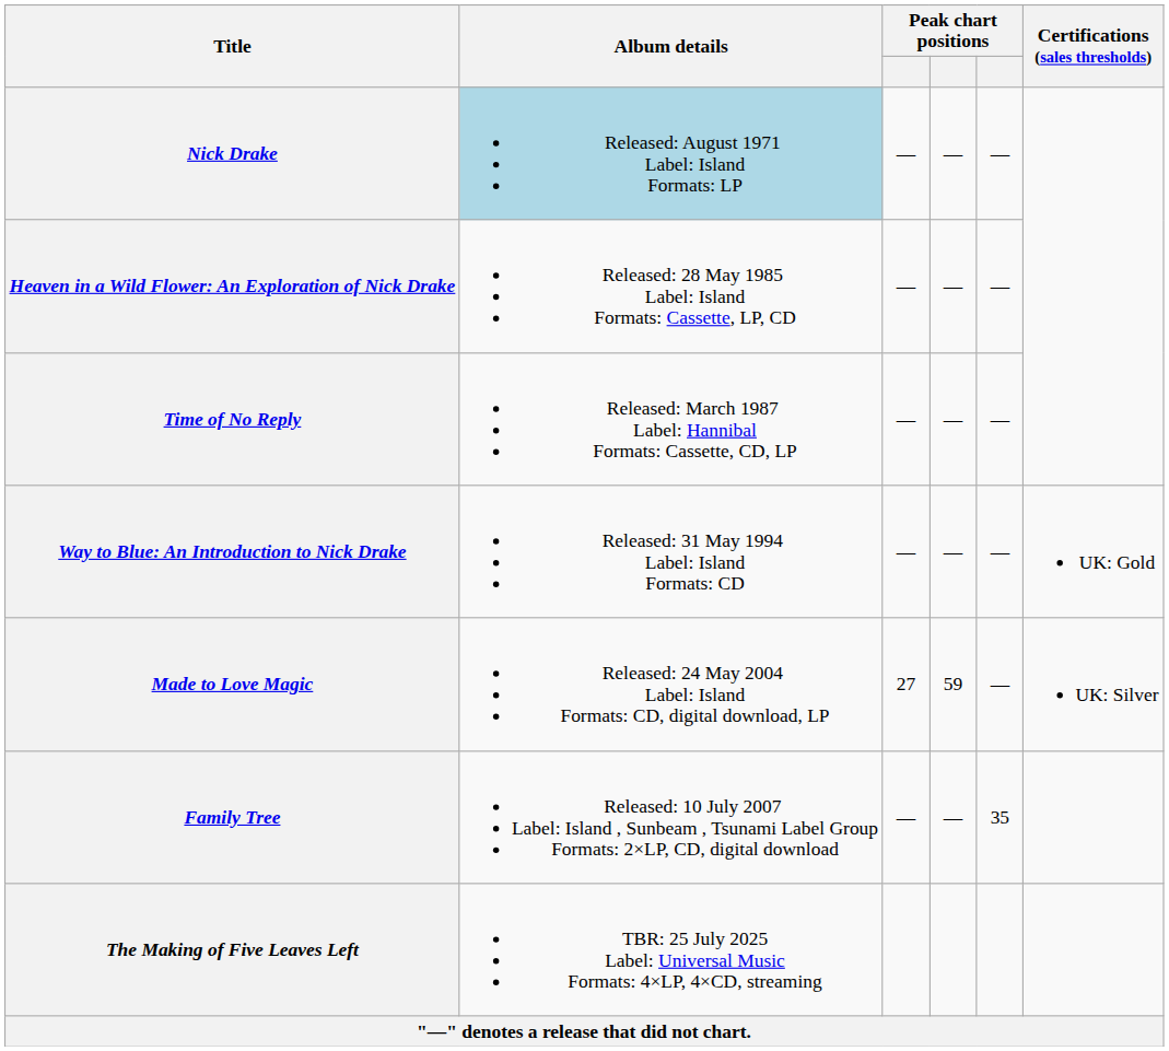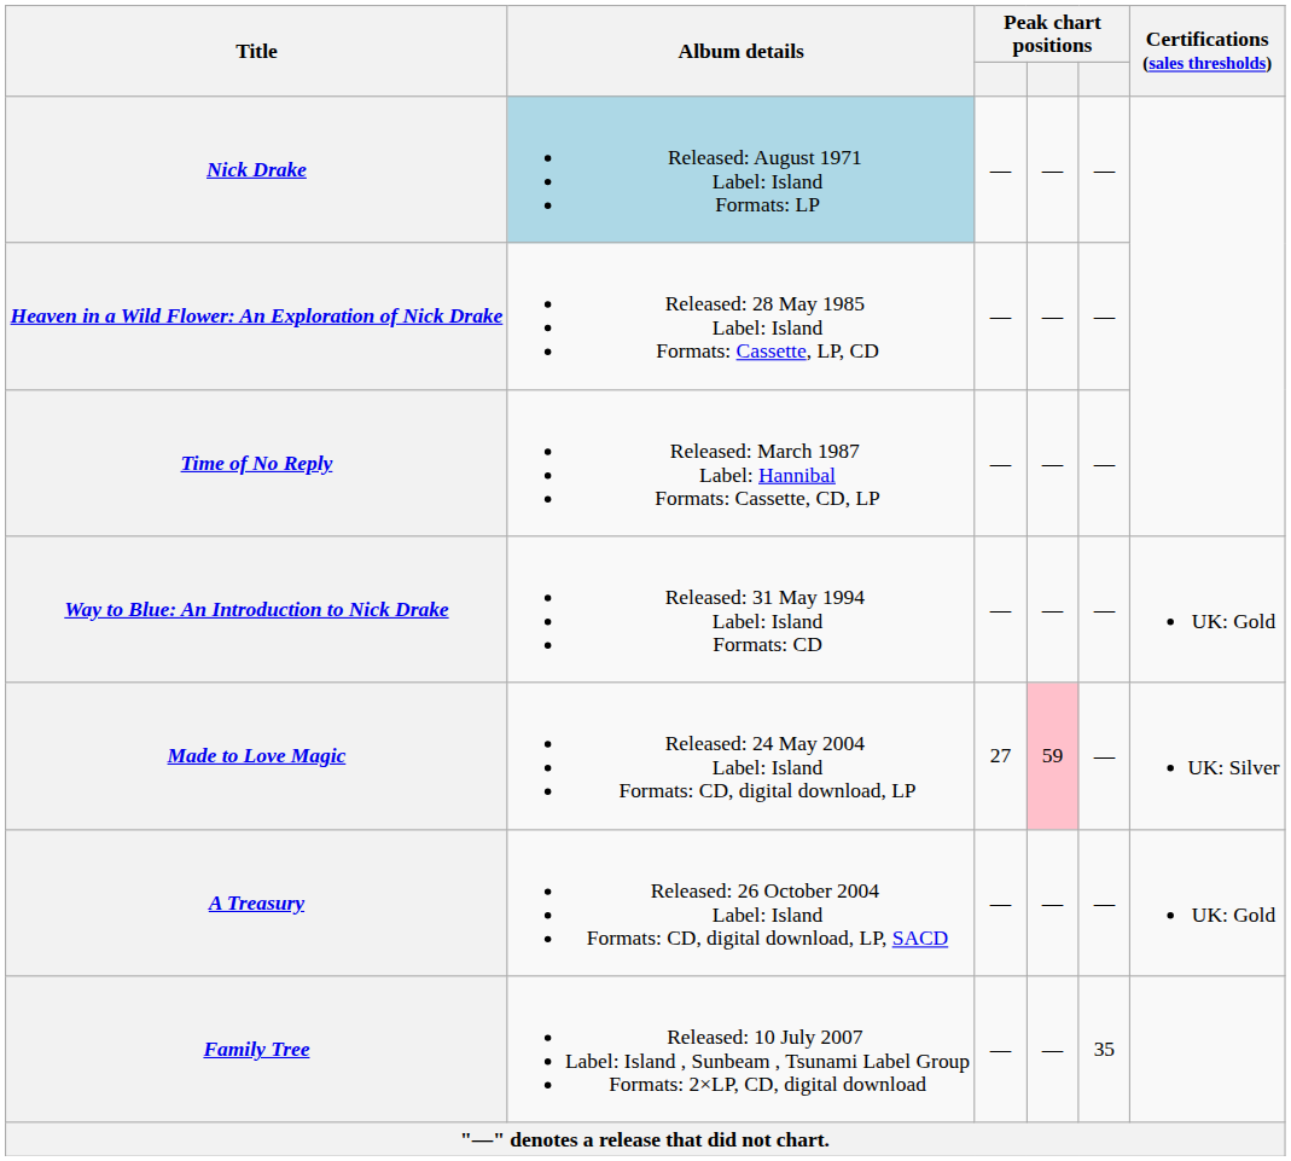Made to Love Magic | column 4: no background -> pink background
+ row: A Treasury | Released: 26 October 2004 Label: Island Formats: CD, digital download, LP, SACD | — | — | — | UK: Gold
- row: The Making of Five Leaves Left | TBR: 25 July 2025 Label: Universal Music Formats: 4×LP, 4×CD, streaming
